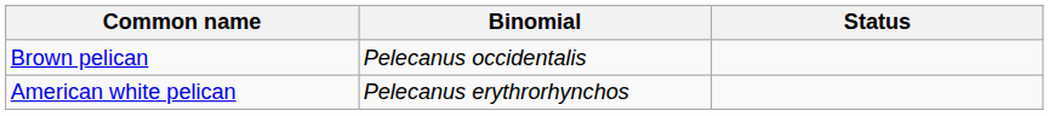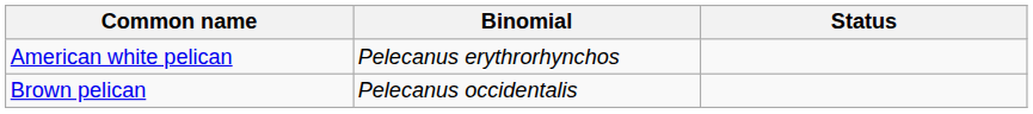rows swapped: American white pelican <-> Brown pelican
